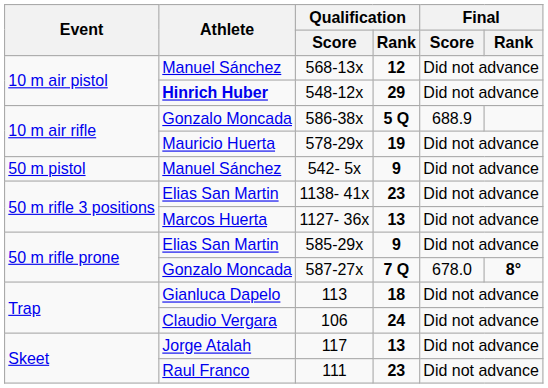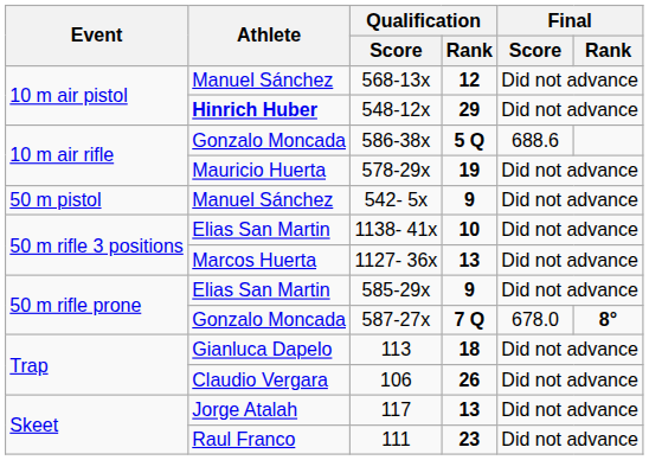586-38x | Final / Score: 688.9 -> 688.6
1138- 41x | Qualification / Rank: 23 -> 10
106 | Qualification / Rank: 24 -> 26
